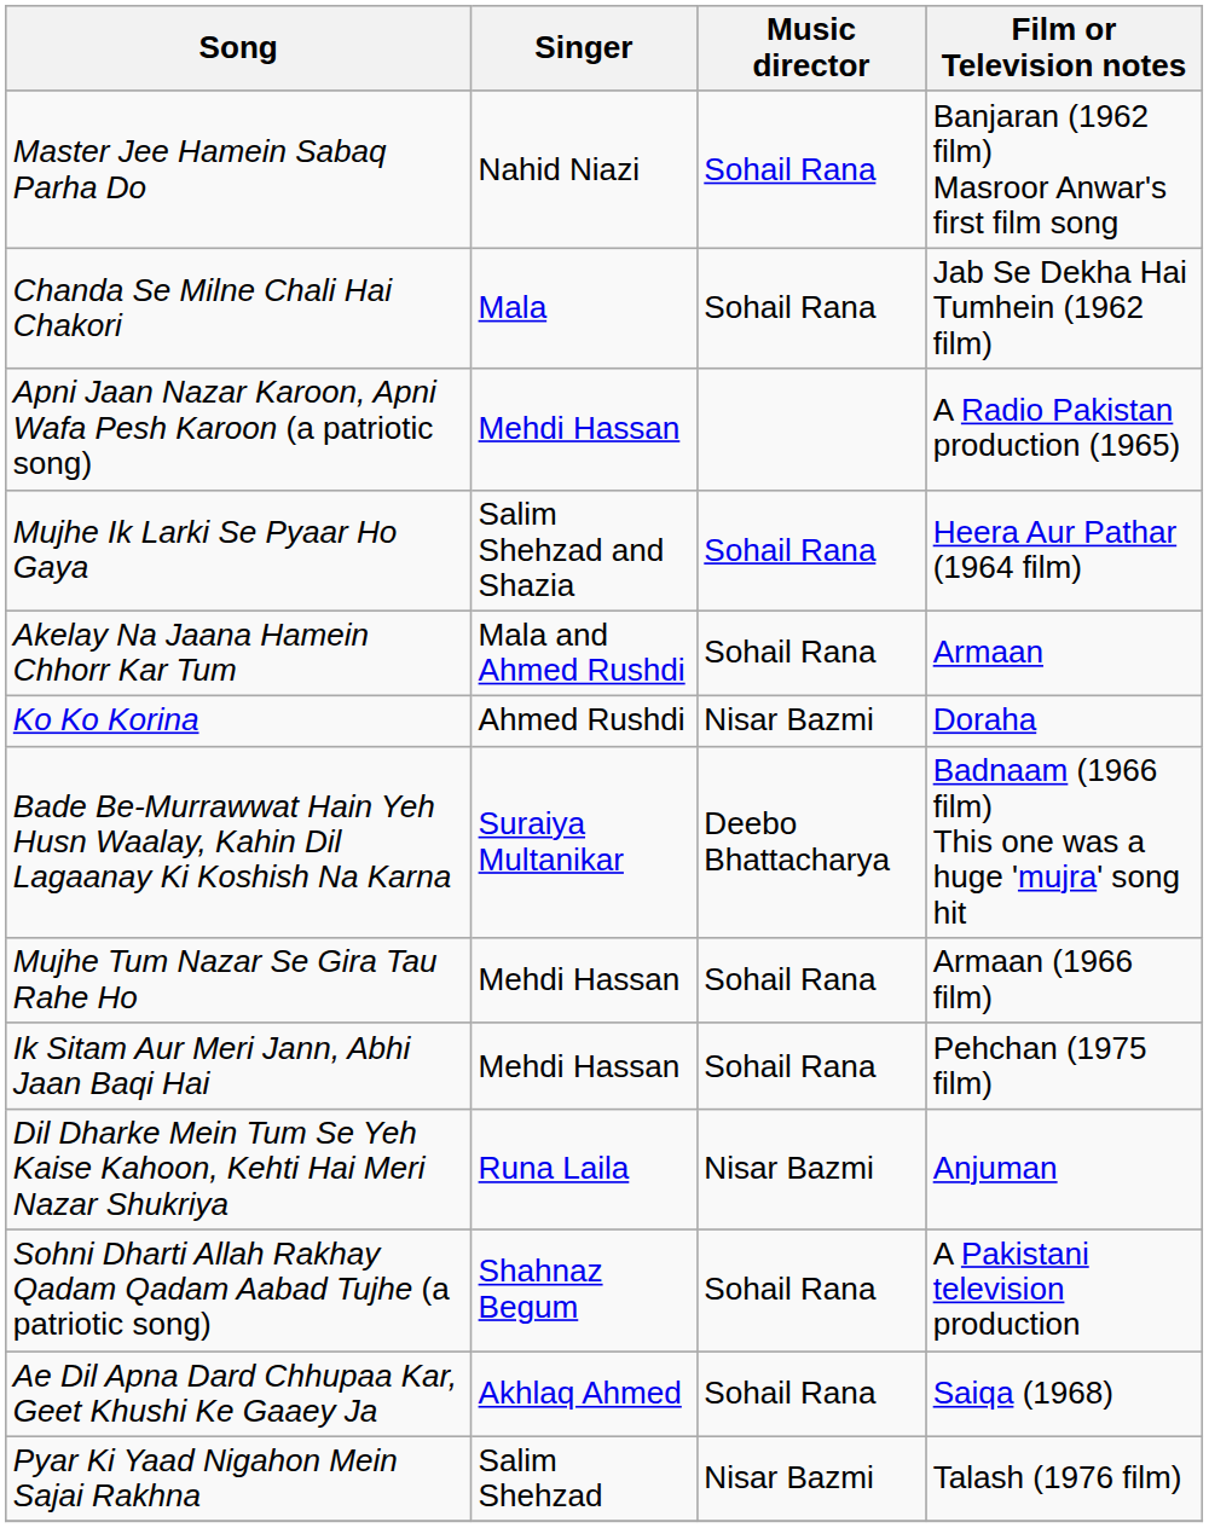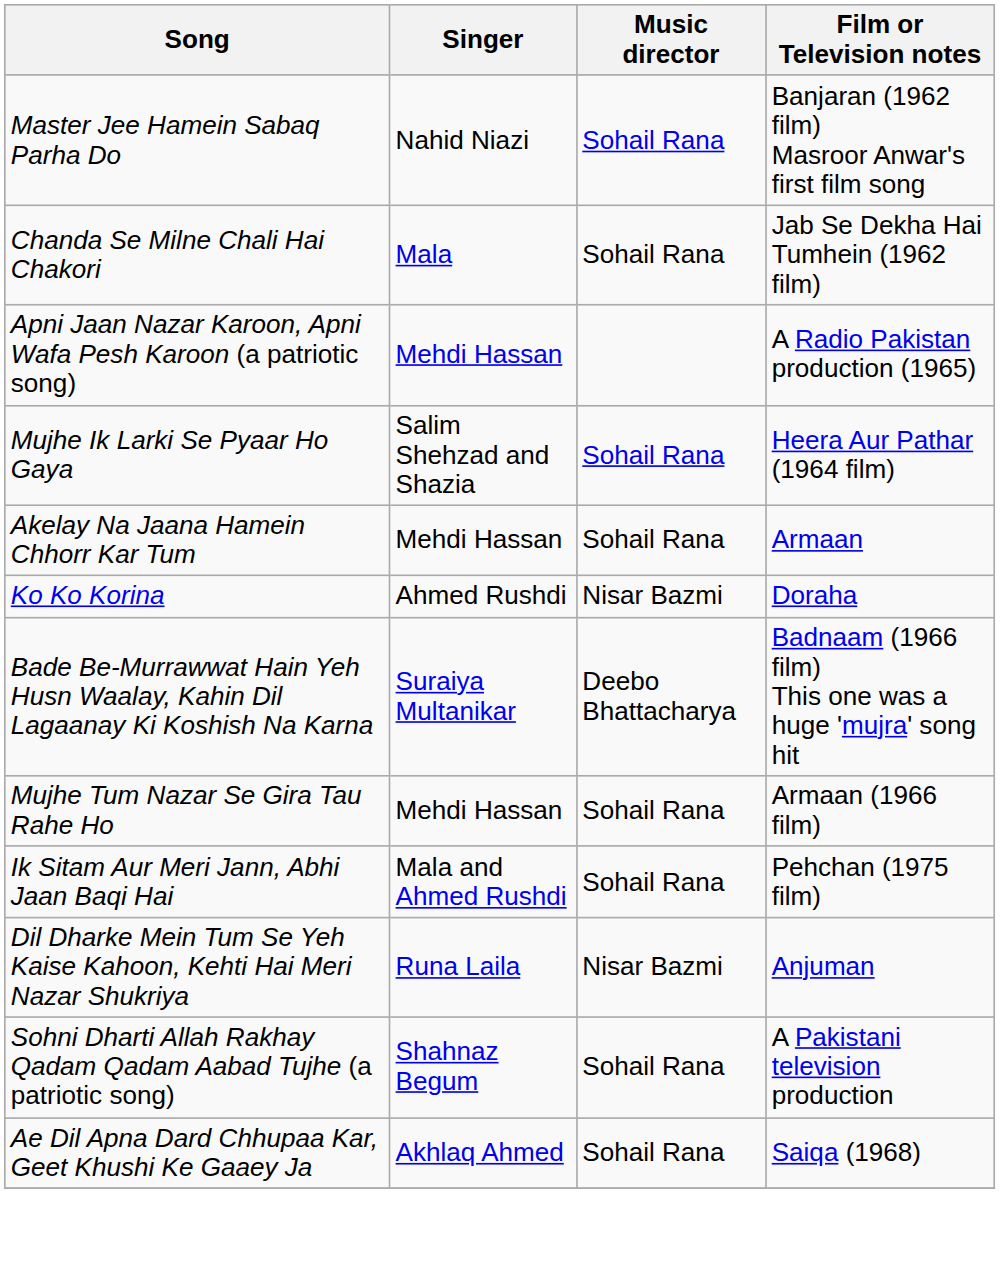Akelay Na Jaana Hamein Chhorr Kar Tum | Singer: Mala and Ahmed Rushdi -> Mehdi Hassan
Ik Sitam Aur Meri Jann, Abhi Jaan Baqi Hai | Singer: Mehdi Hassan -> Mala and Ahmed Rushdi
- row: Pyar Ki Yaad Nigahon Mein Sajai Rakhna | Salim Shehzad | Nisar Bazmi | Talash (1976 film)
